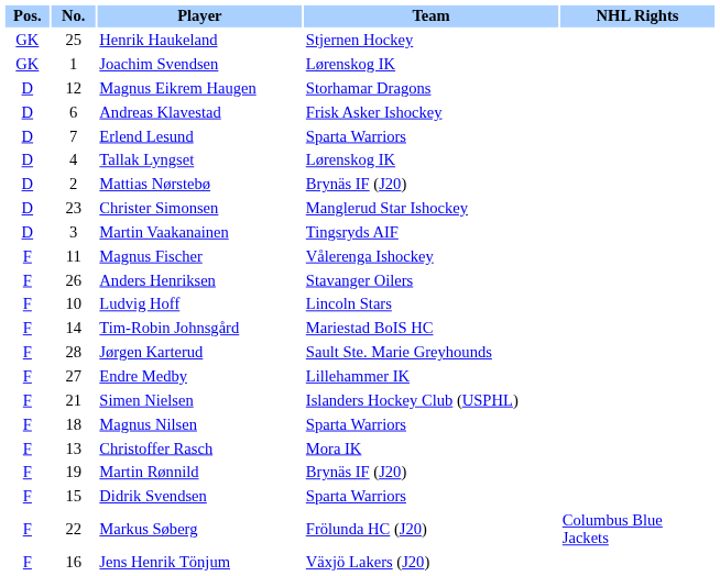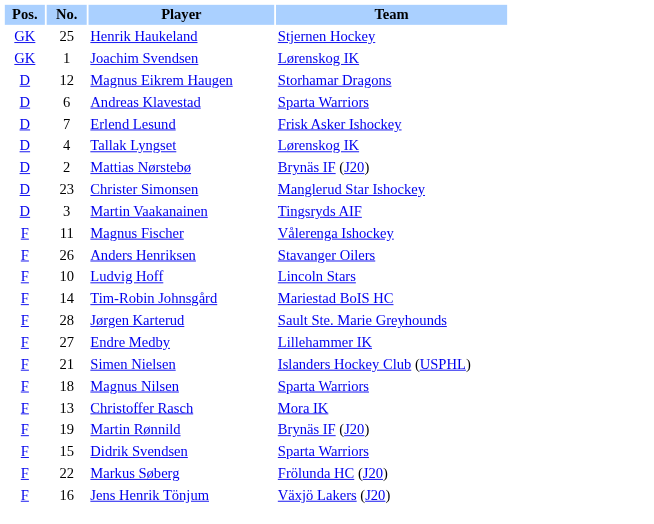- column: NHL Rights | Columbus Blue Jackets
Andreas Klavestad | Team: Frisk Asker Ishockey -> Sparta Warriors
Erlend Lesund | Team: Sparta Warriors -> Frisk Asker Ishockey
